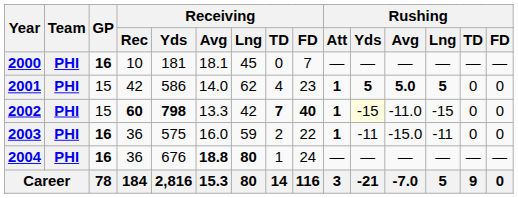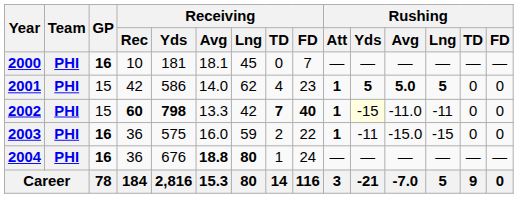2002 | Rushing / Lng: -15 -> -11
2003 | Rushing / Lng: -11 -> -15
